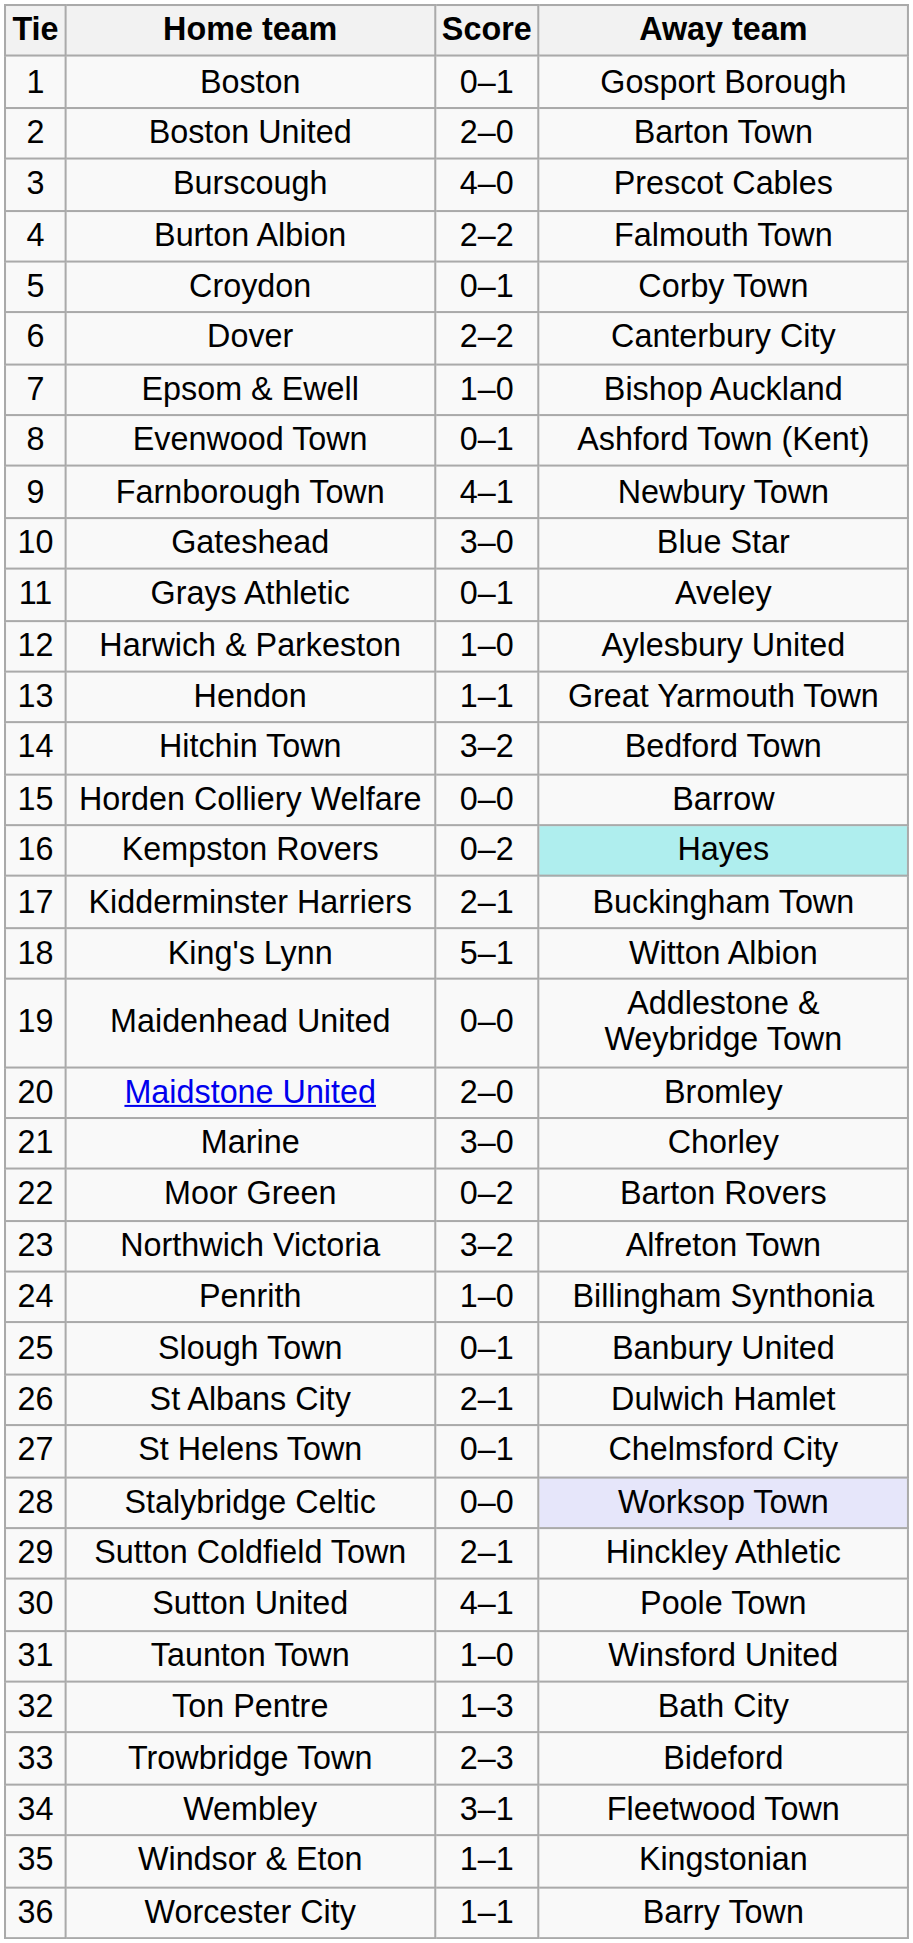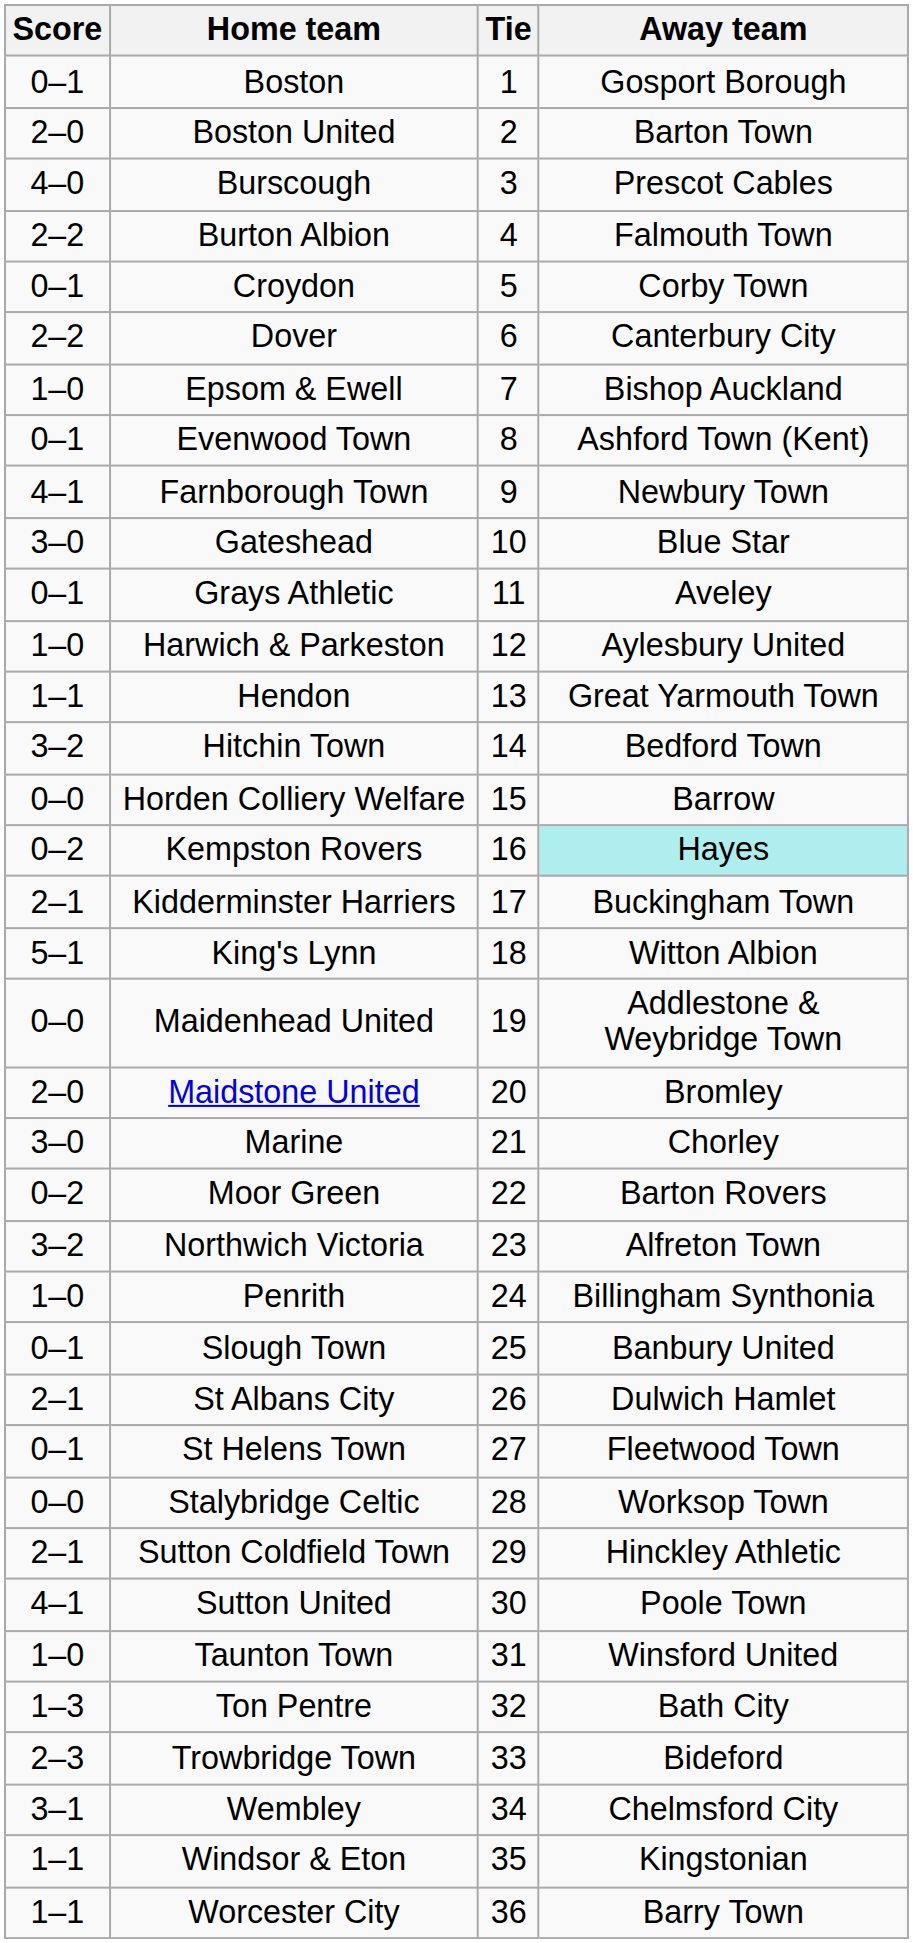columns swapped: Tie <-> Score
St Helens Town | Away team: Chelmsford City -> Fleetwood Town
Stalybridge Celtic | Away team: lavender background -> no background
Wembley | Away team: Fleetwood Town -> Chelmsford City
